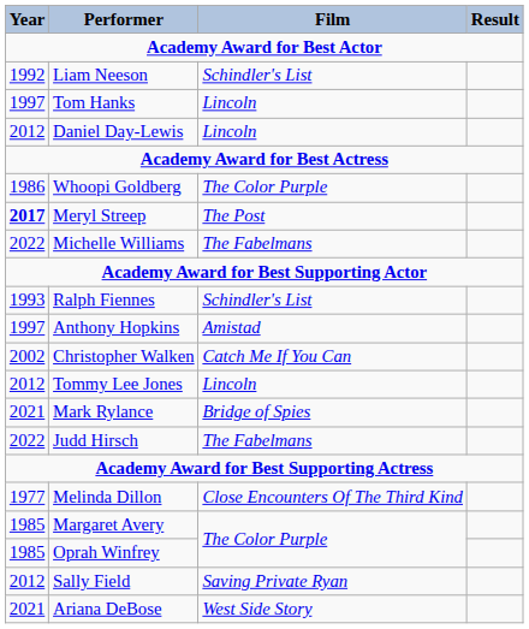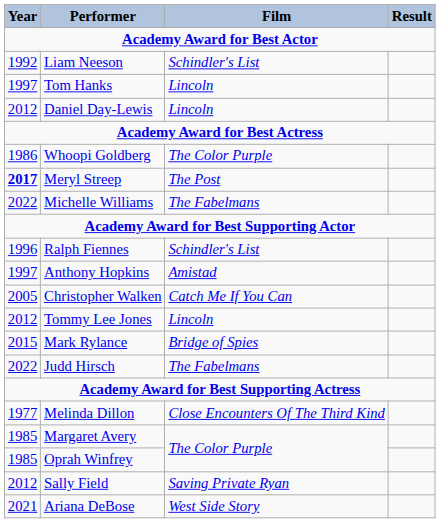Ralph Fiennes | Year: 1993 -> 1996
Christopher Walken | Year: 2002 -> 2005
Mark Rylance | Year: 2021 -> 2015
